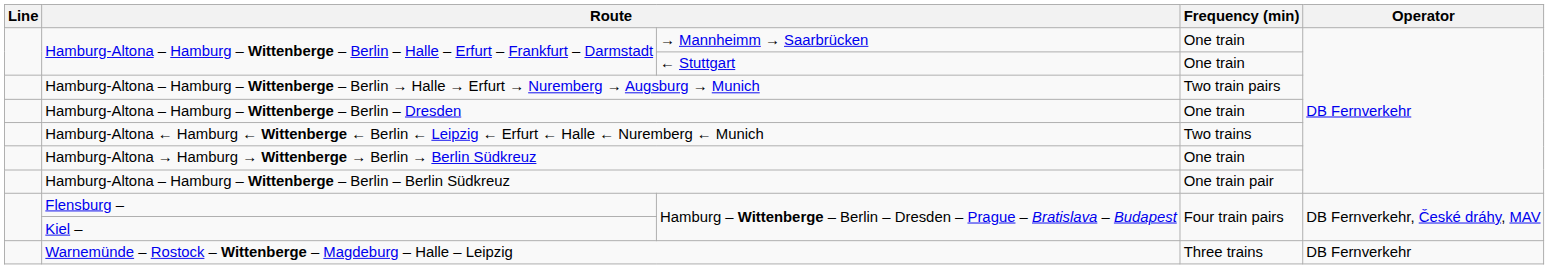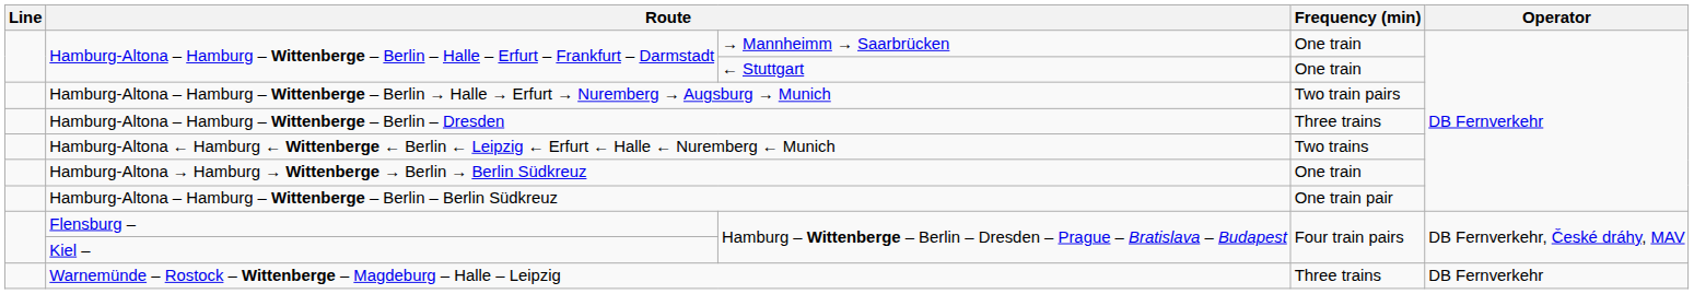Hamburg-Altona – Hamburg – Wittenberge – Berlin – Dresden | Frequency (min): One train -> Three trains
